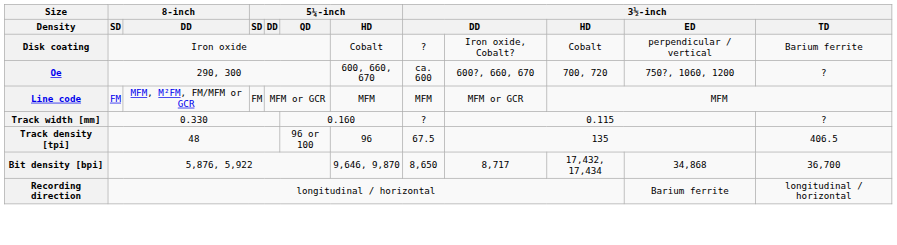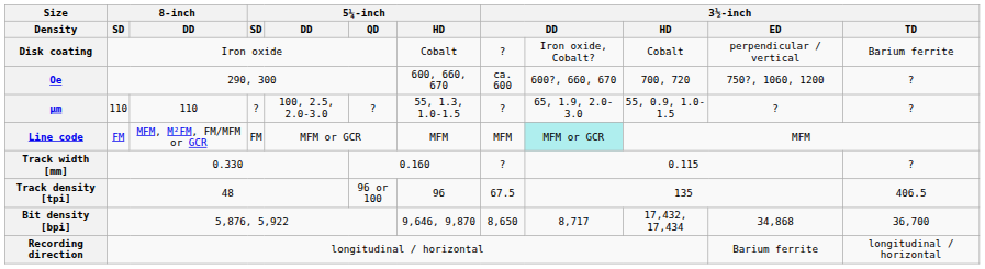+ row: μm | 110 | 110 | ? | 100, 2.5, 2.0-3.0 | ? | 55, 1.3, 1.0-1.5 | ? | 65, 1.9, 2.0-3.0 | 55, 0.9, 1.0-1.5 | ? | ?
Line code | column 9: no background -> paleturquoise background
